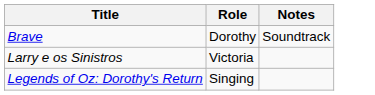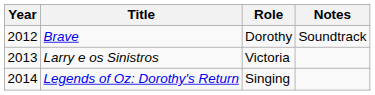+ column: Year | 2012 | 2013 | 2014
